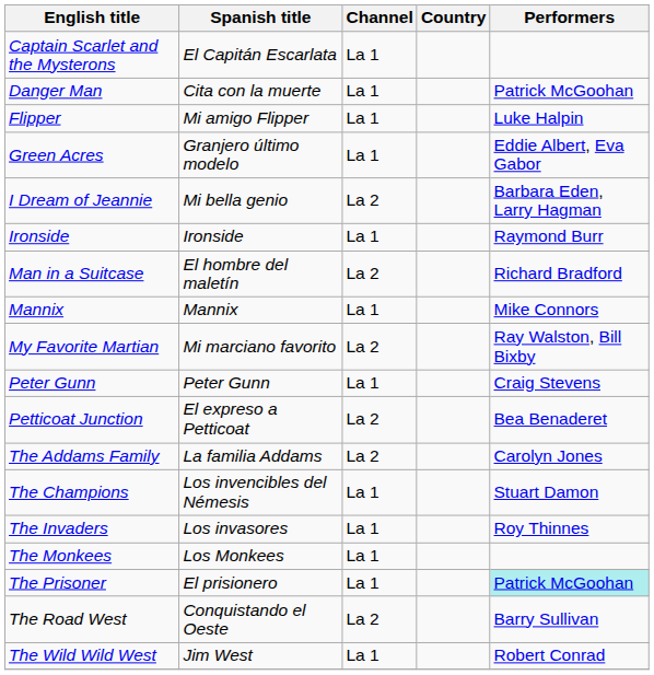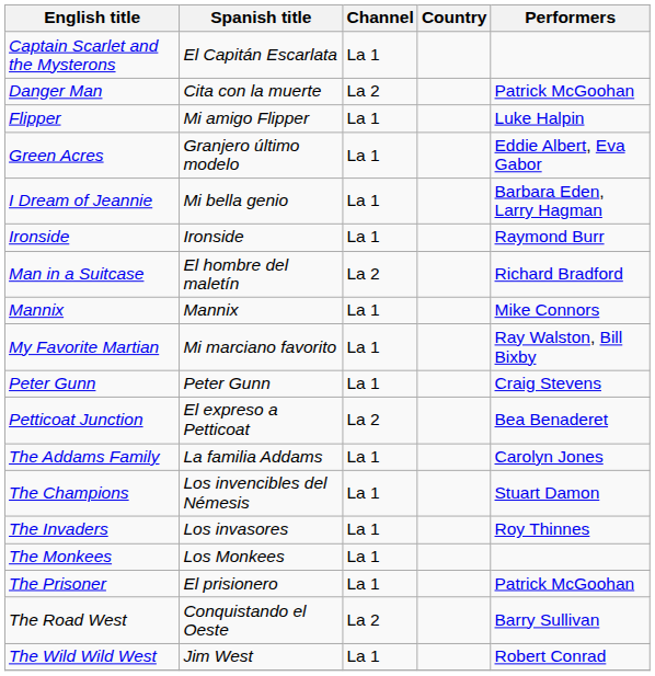Danger Man | Channel: La 1 -> La 2
I Dream of Jeannie | Channel: La 2 -> La 1
My Favorite Martian | Channel: La 2 -> La 1
The Addams Family | Channel: La 2 -> La 1
The Prisoner | Performers: paleturquoise background -> no background
